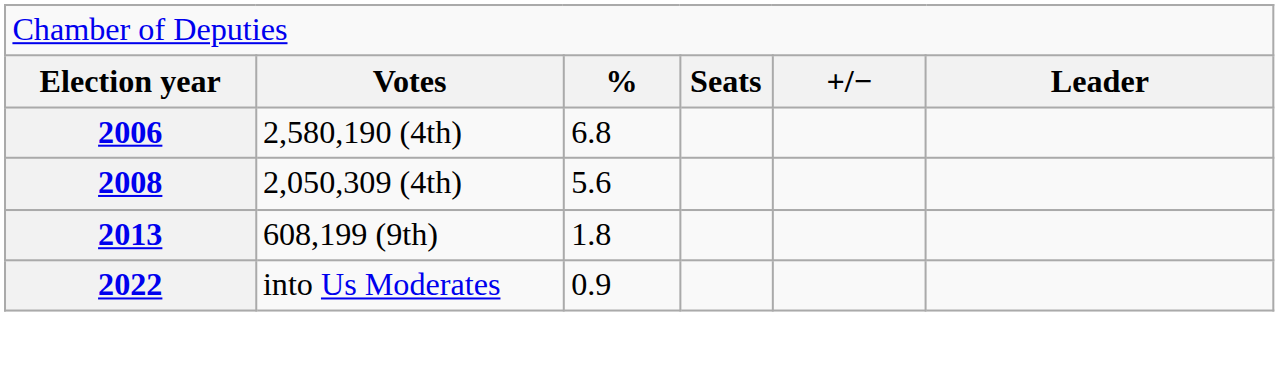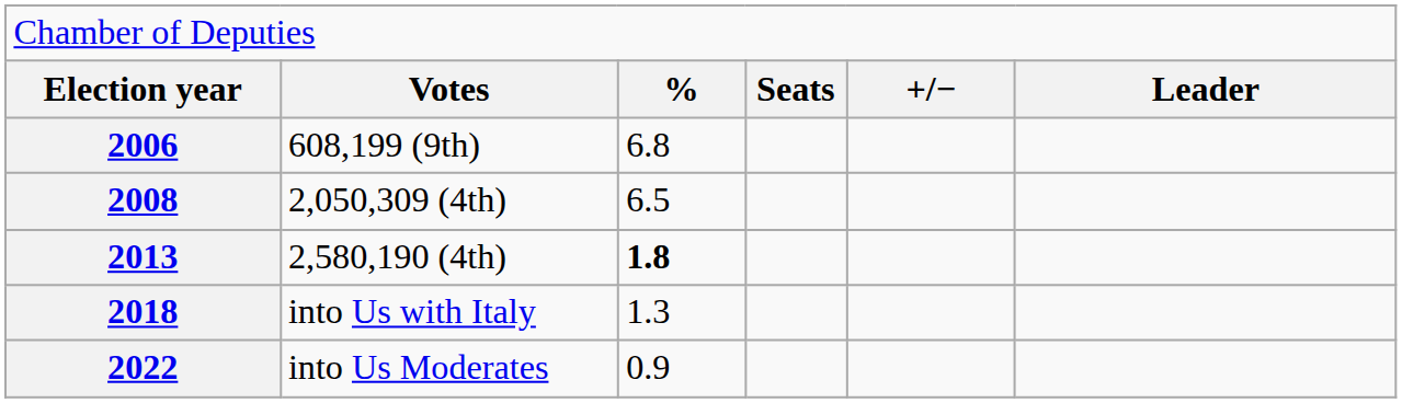2006 | column 2: 2,580,190 (4th) -> 608,199 (9th)
2008 | column 3: 5.6 -> 6.5
2013 | column 2: 608,199 (9th) -> 2,580,190 (4th)
2013 | column 3: normal -> bold
+ row: 2018 | into Us with Italy | 1.3
